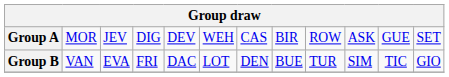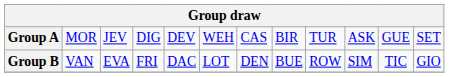Group A | column 9: ROW -> TUR
Group B | column 9: TUR -> ROW
